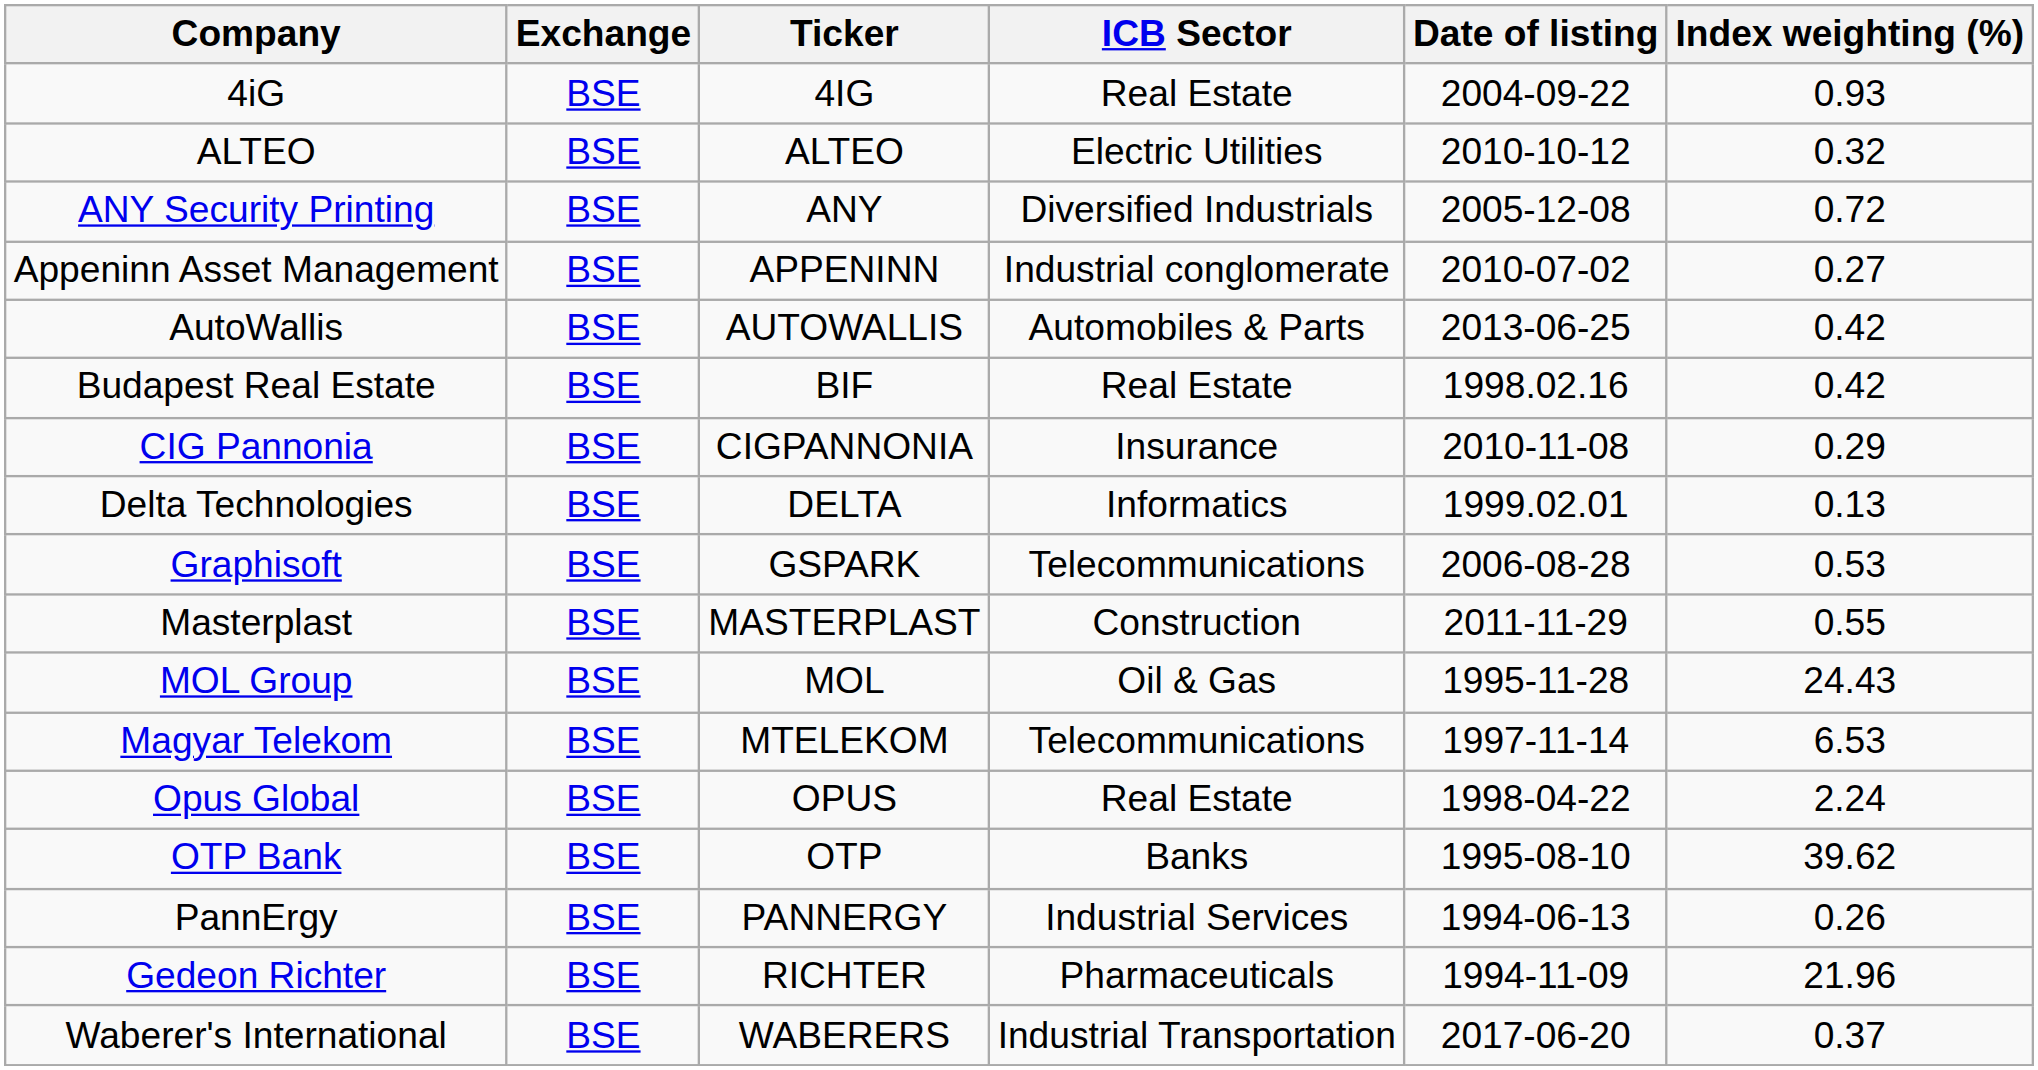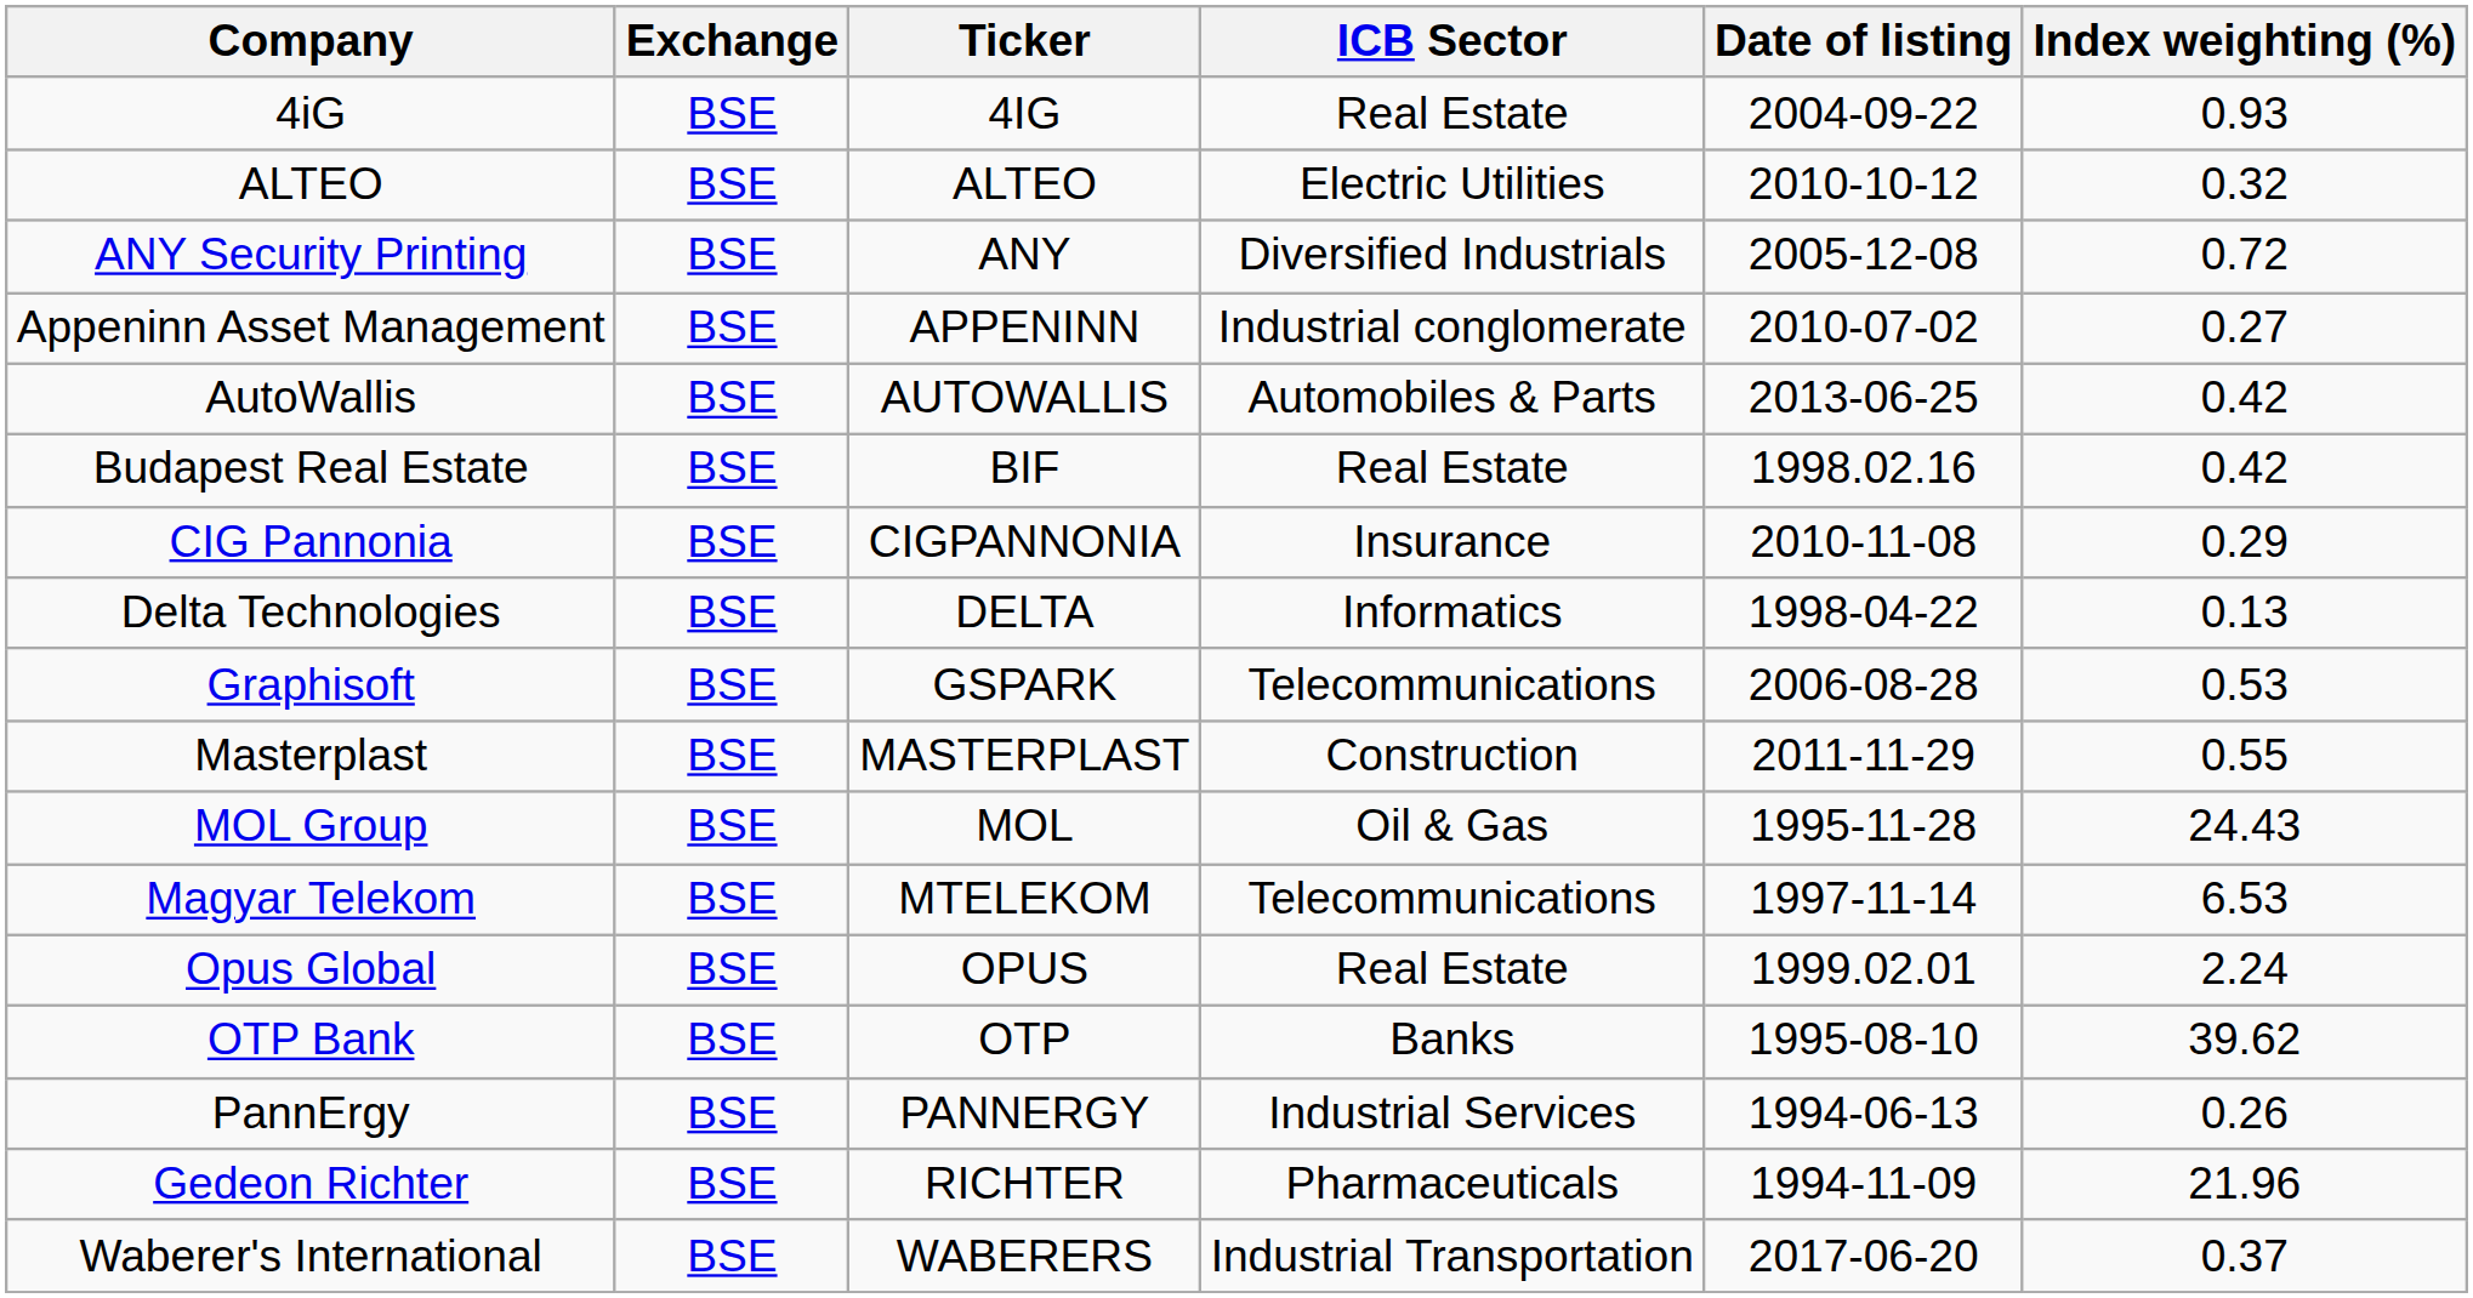Delta Technologies | Date of listing: 1999.02.01 -> 1998-04-22
Opus Global | Date of listing: 1998-04-22 -> 1999.02.01
